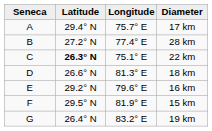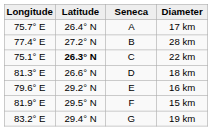columns swapped: Seneca <-> Longitude
17 km | Latitude: 29.4° N -> 26.4° N
19 km | Latitude: 26.4° N -> 29.4° N
